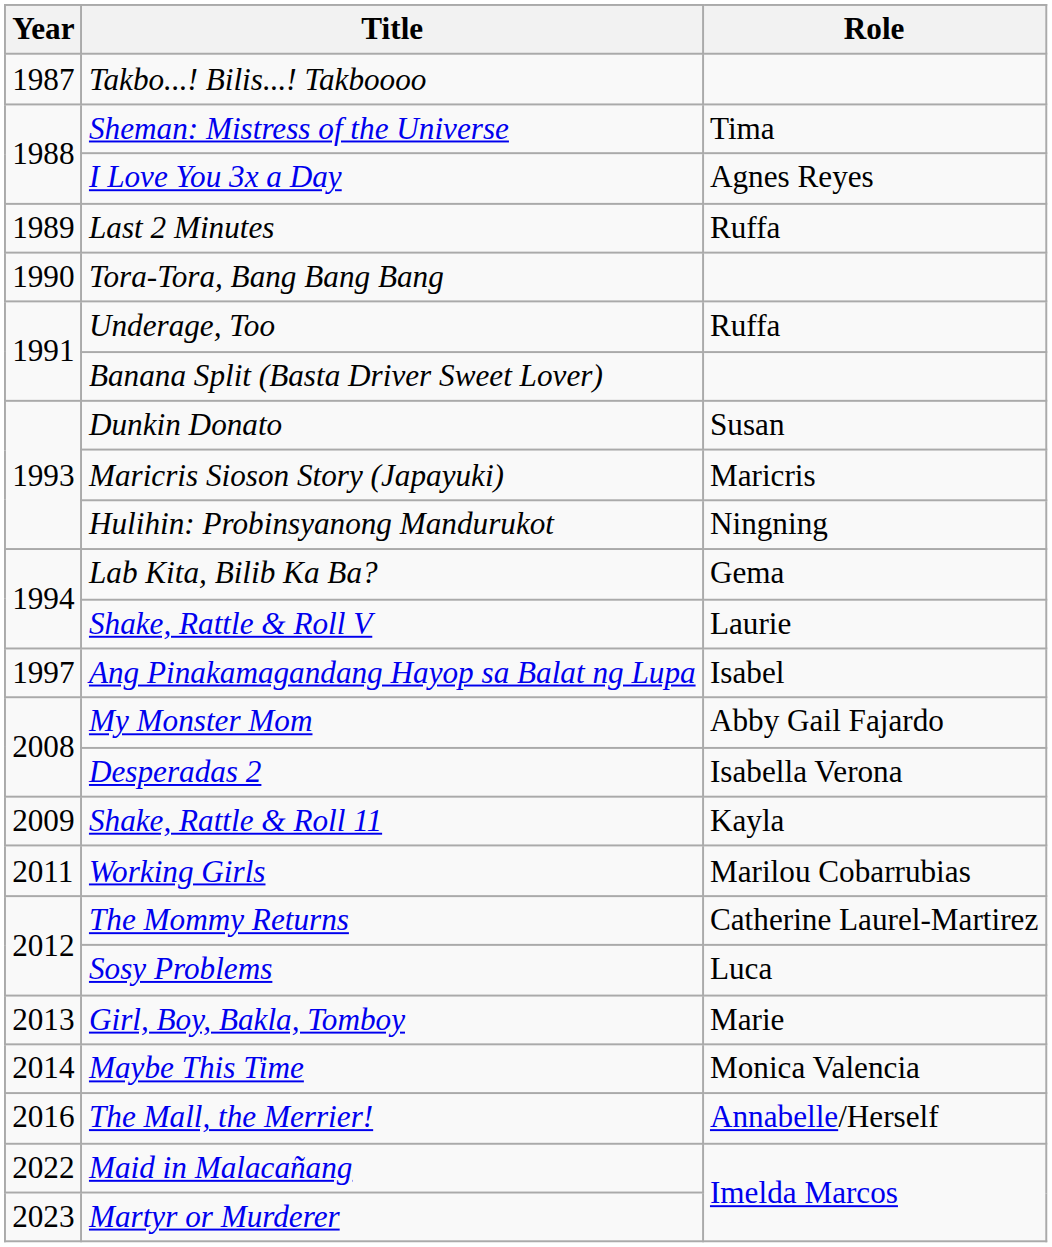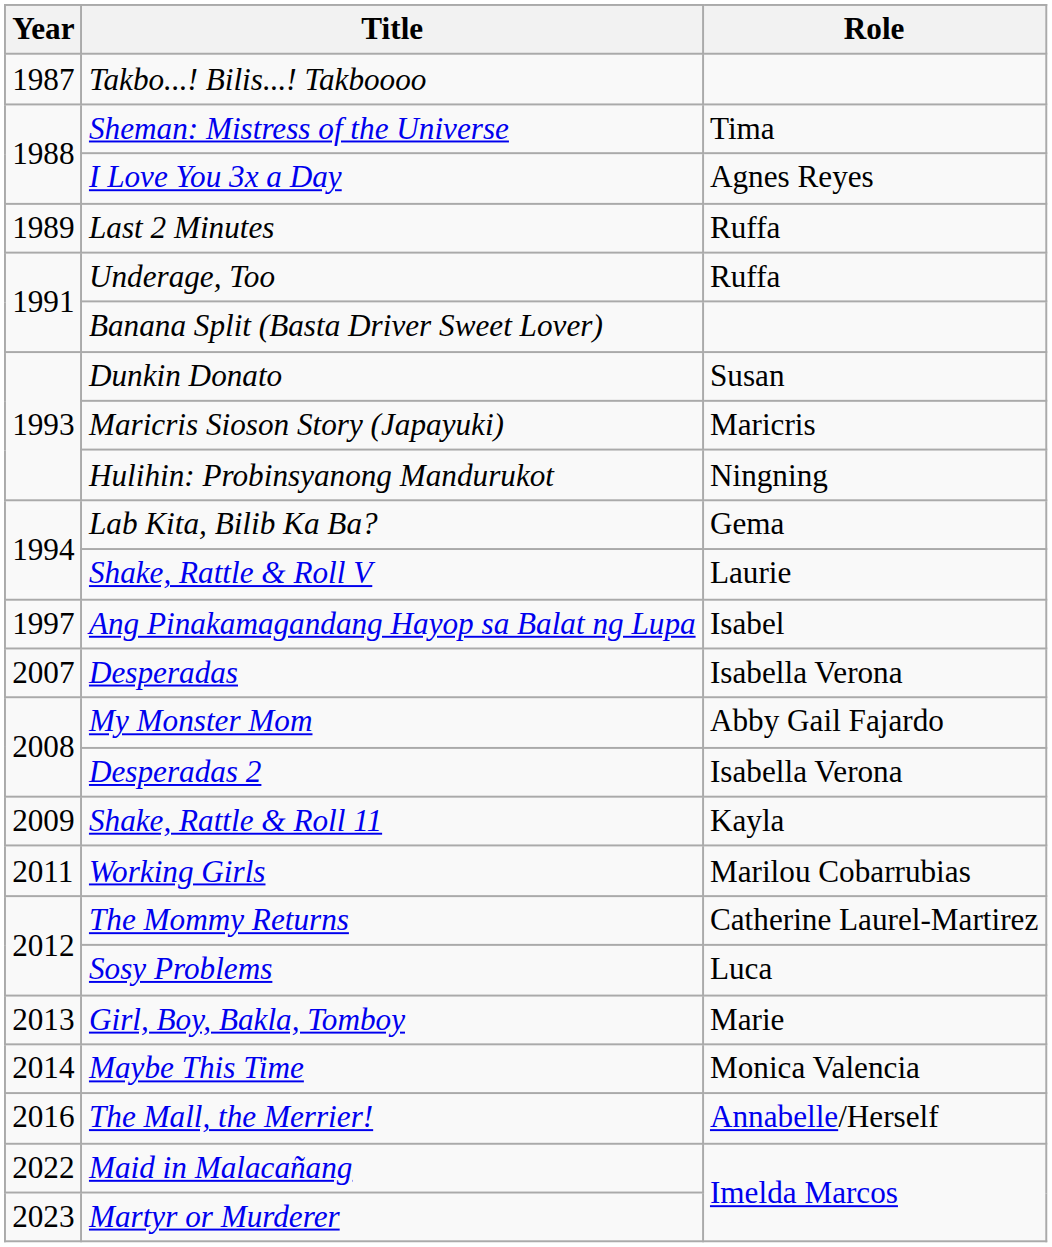- row: 1990 | Tora-Tora, Bang Bang Bang
+ row: 2007 | Desperadas | Isabella Verona
